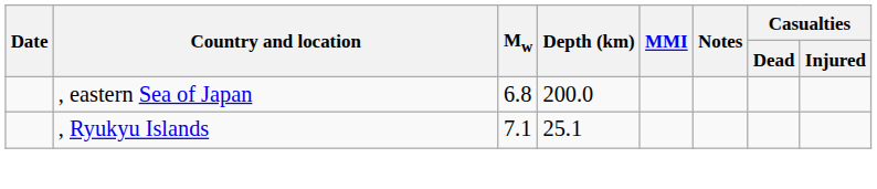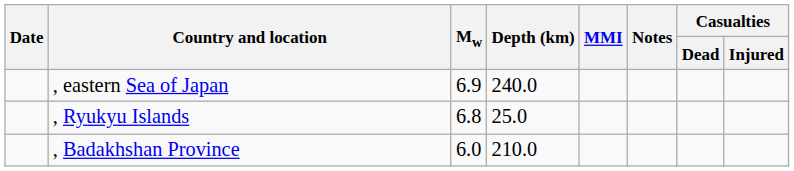, eastern Sea of Japan | Mw: 6.8 -> 6.9
, eastern Sea of Japan | Depth (km): 200.0 -> 240.0
, Ryukyu Islands | Mw: 7.1 -> 6.8
, Ryukyu Islands | Depth (km): 25.1 -> 25.0
+ row: , Badakhshan Province | 6.0 | 210.0
